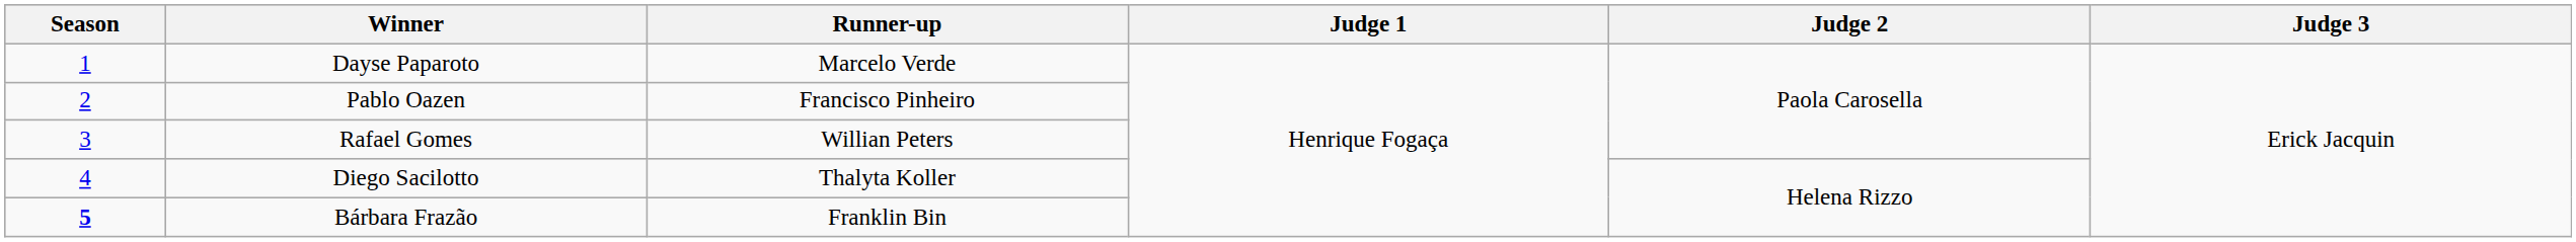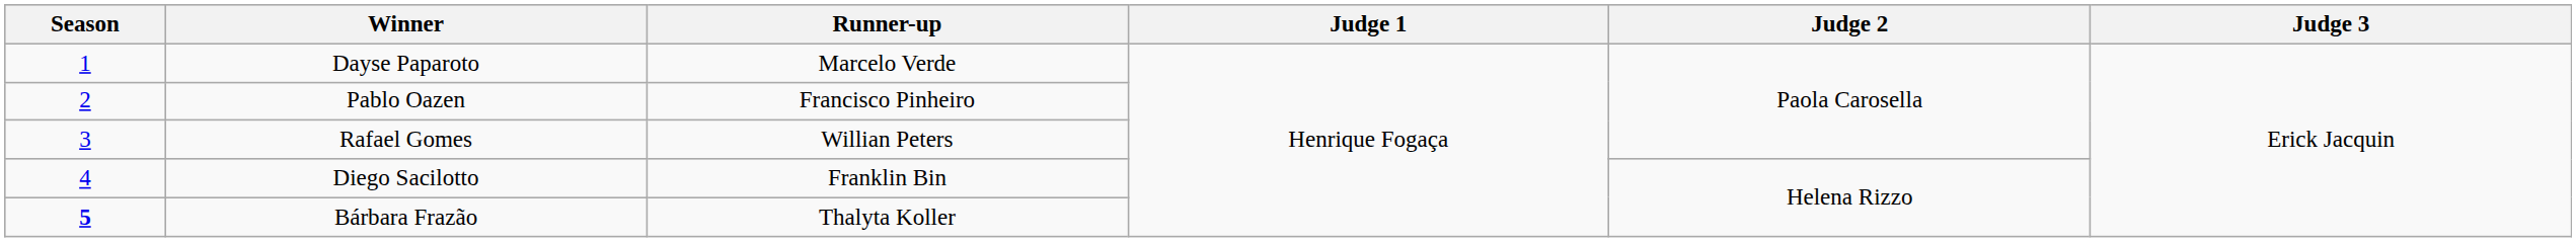Diego Sacilotto | Runner-up: Thalyta Koller -> Franklin Bin
Bárbara Frazão | Runner-up: Franklin Bin -> Thalyta Koller
